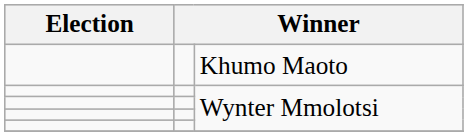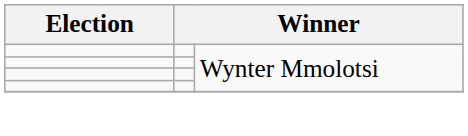- row: Khumo Maoto
